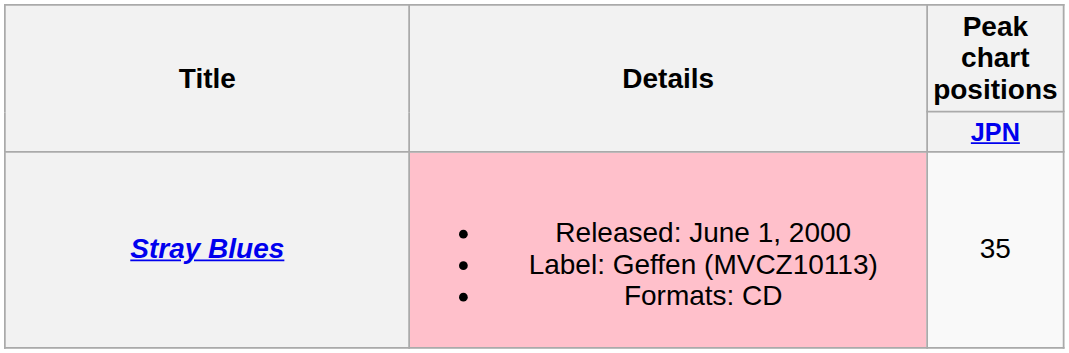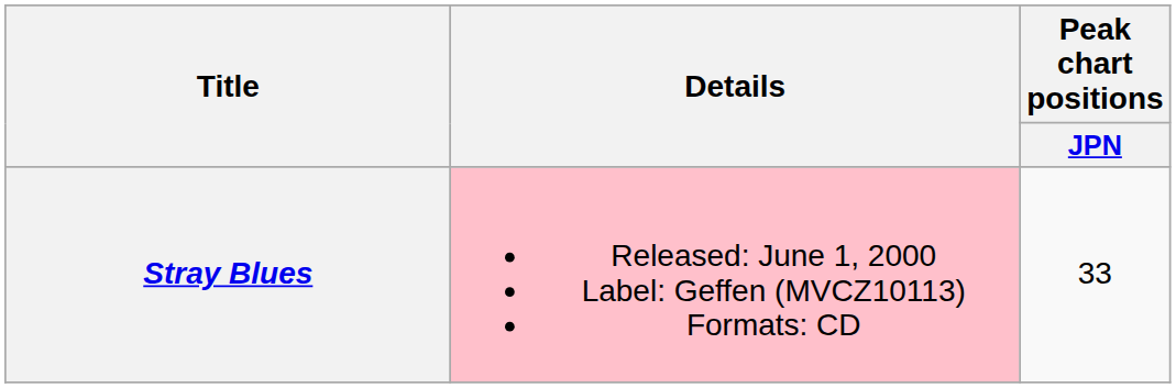Stray Blues | Peak chart positions / JPN: 35 -> 33
